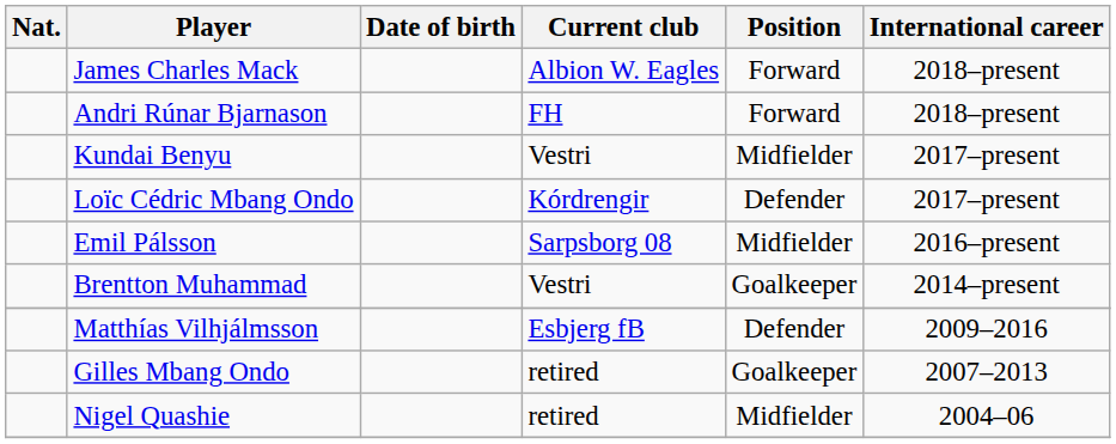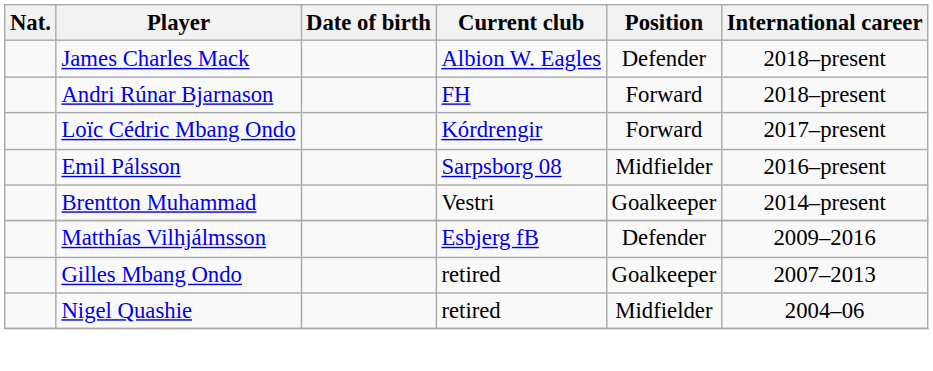James Charles Mack | Position: Forward -> Defender
- row: Kundai Benyu | Vestri | Midfielder | 2017–present
Loïc Cédric Mbang Ondo | Position: Defender -> Forward
